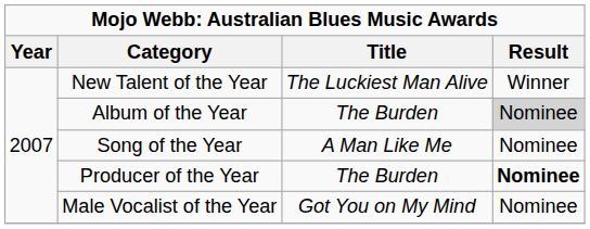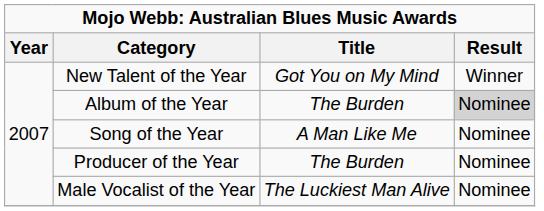New Talent of the Year | Title: The Luckiest Man Alive -> Got You on My Mind
Producer of the Year | Result: bold -> normal
Male Vocalist of the Year | Title: Got You on My Mind -> The Luckiest Man Alive
